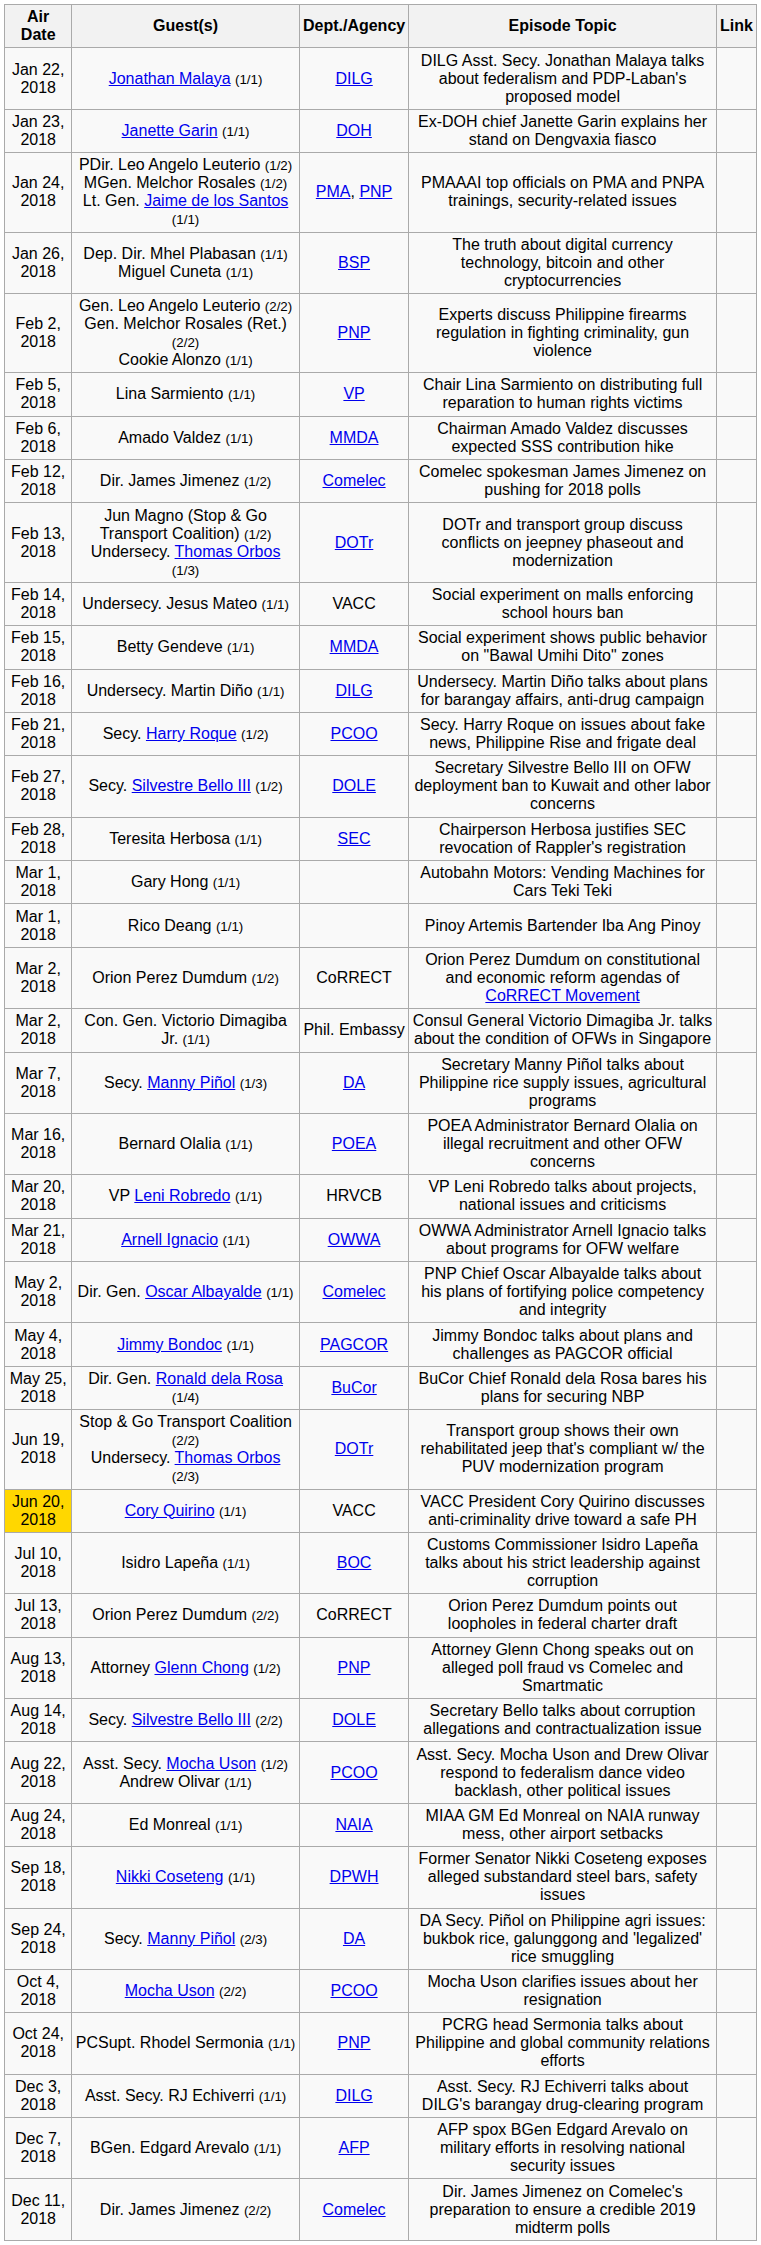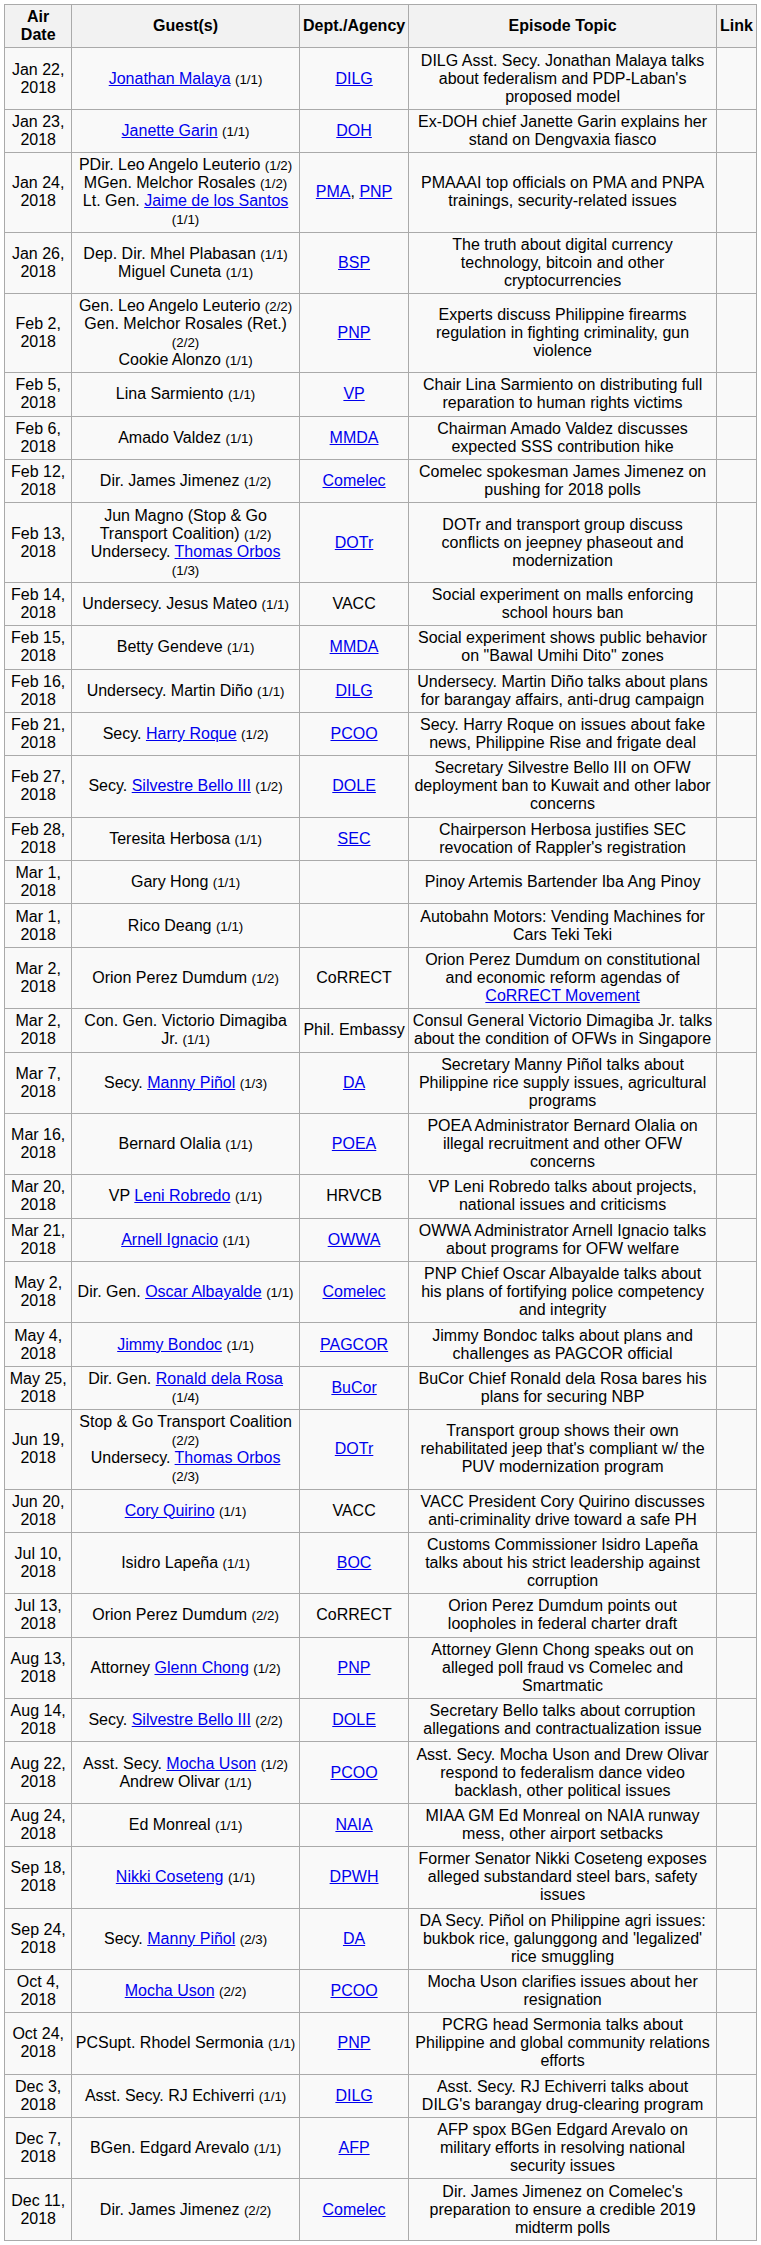Gary Hong (1/1) | Episode Topic: Autobahn Motors: Vending Machines for Cars Teki Teki -> Pinoy Artemis Bartender Iba Ang Pinoy
Rico Deang (1/1) | Episode Topic: Pinoy Artemis Bartender Iba Ang Pinoy -> Autobahn Motors: Vending Machines for Cars Teki Teki
Cory Quirino (1/1) | Air Date: gold background -> no background
